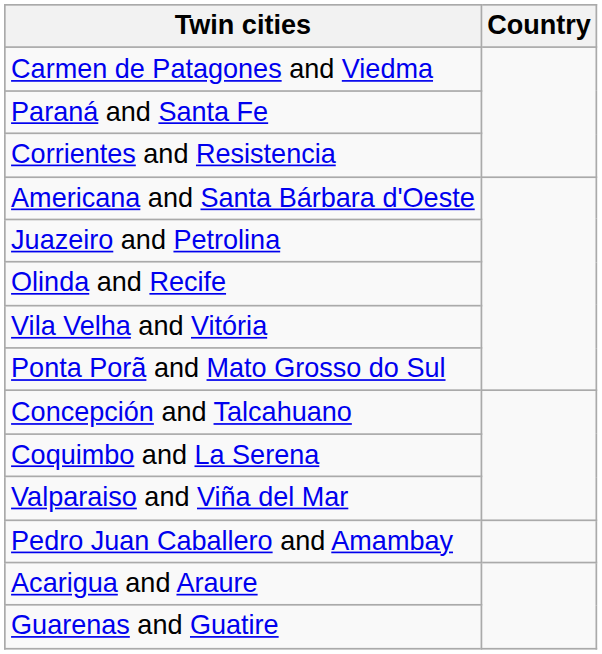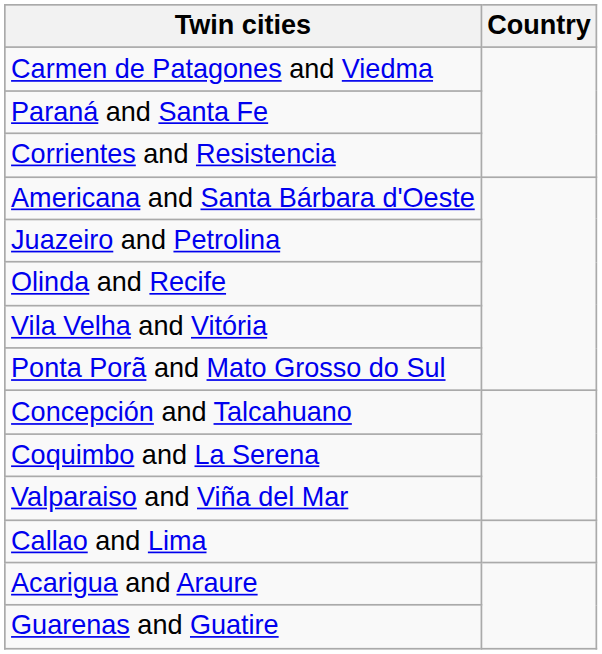- row: Pedro Juan Caballero and Amambay
+ row: Callao and Lima
